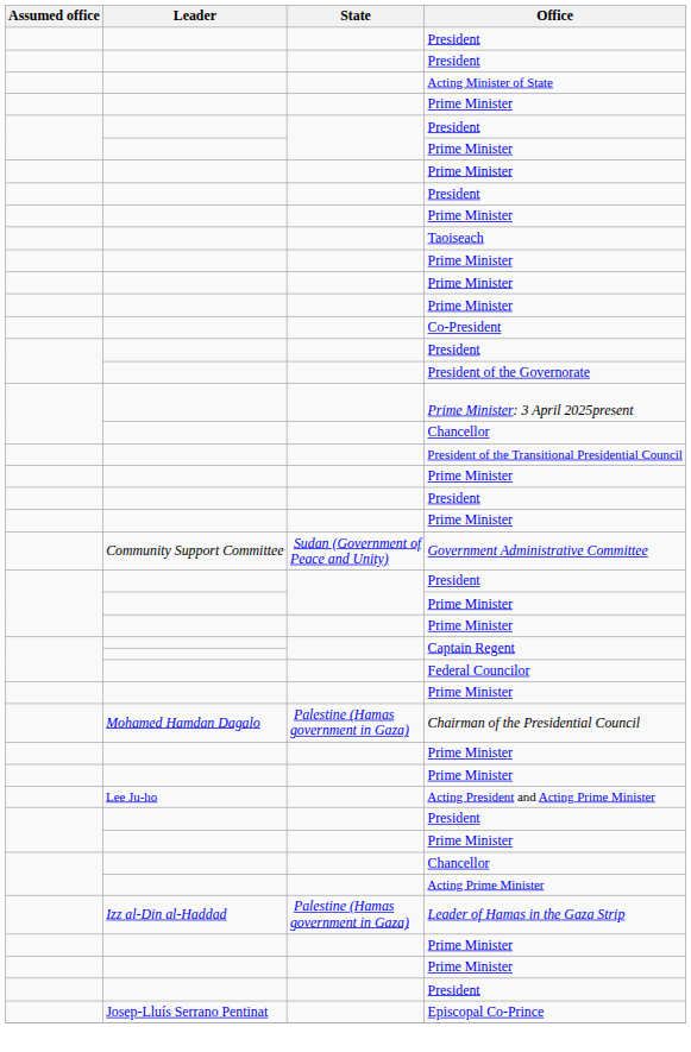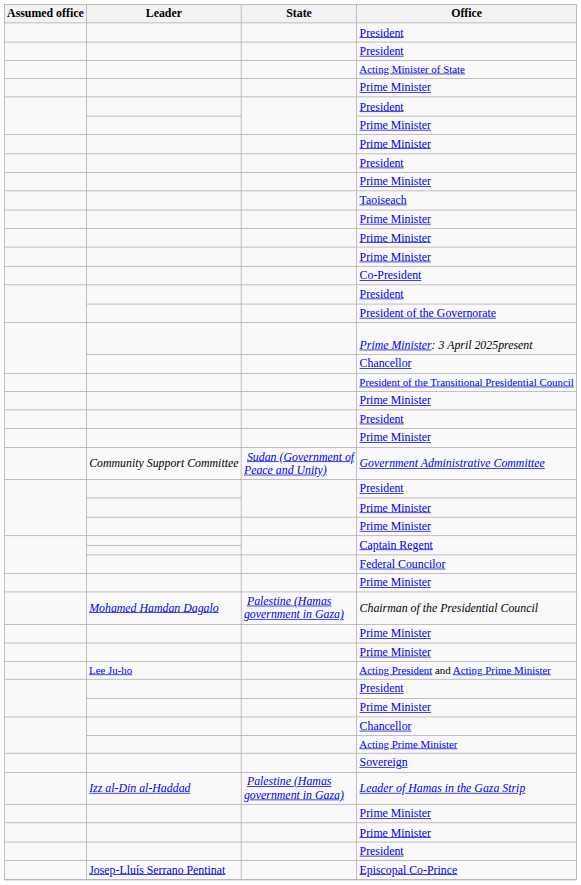+ row: Sovereign
